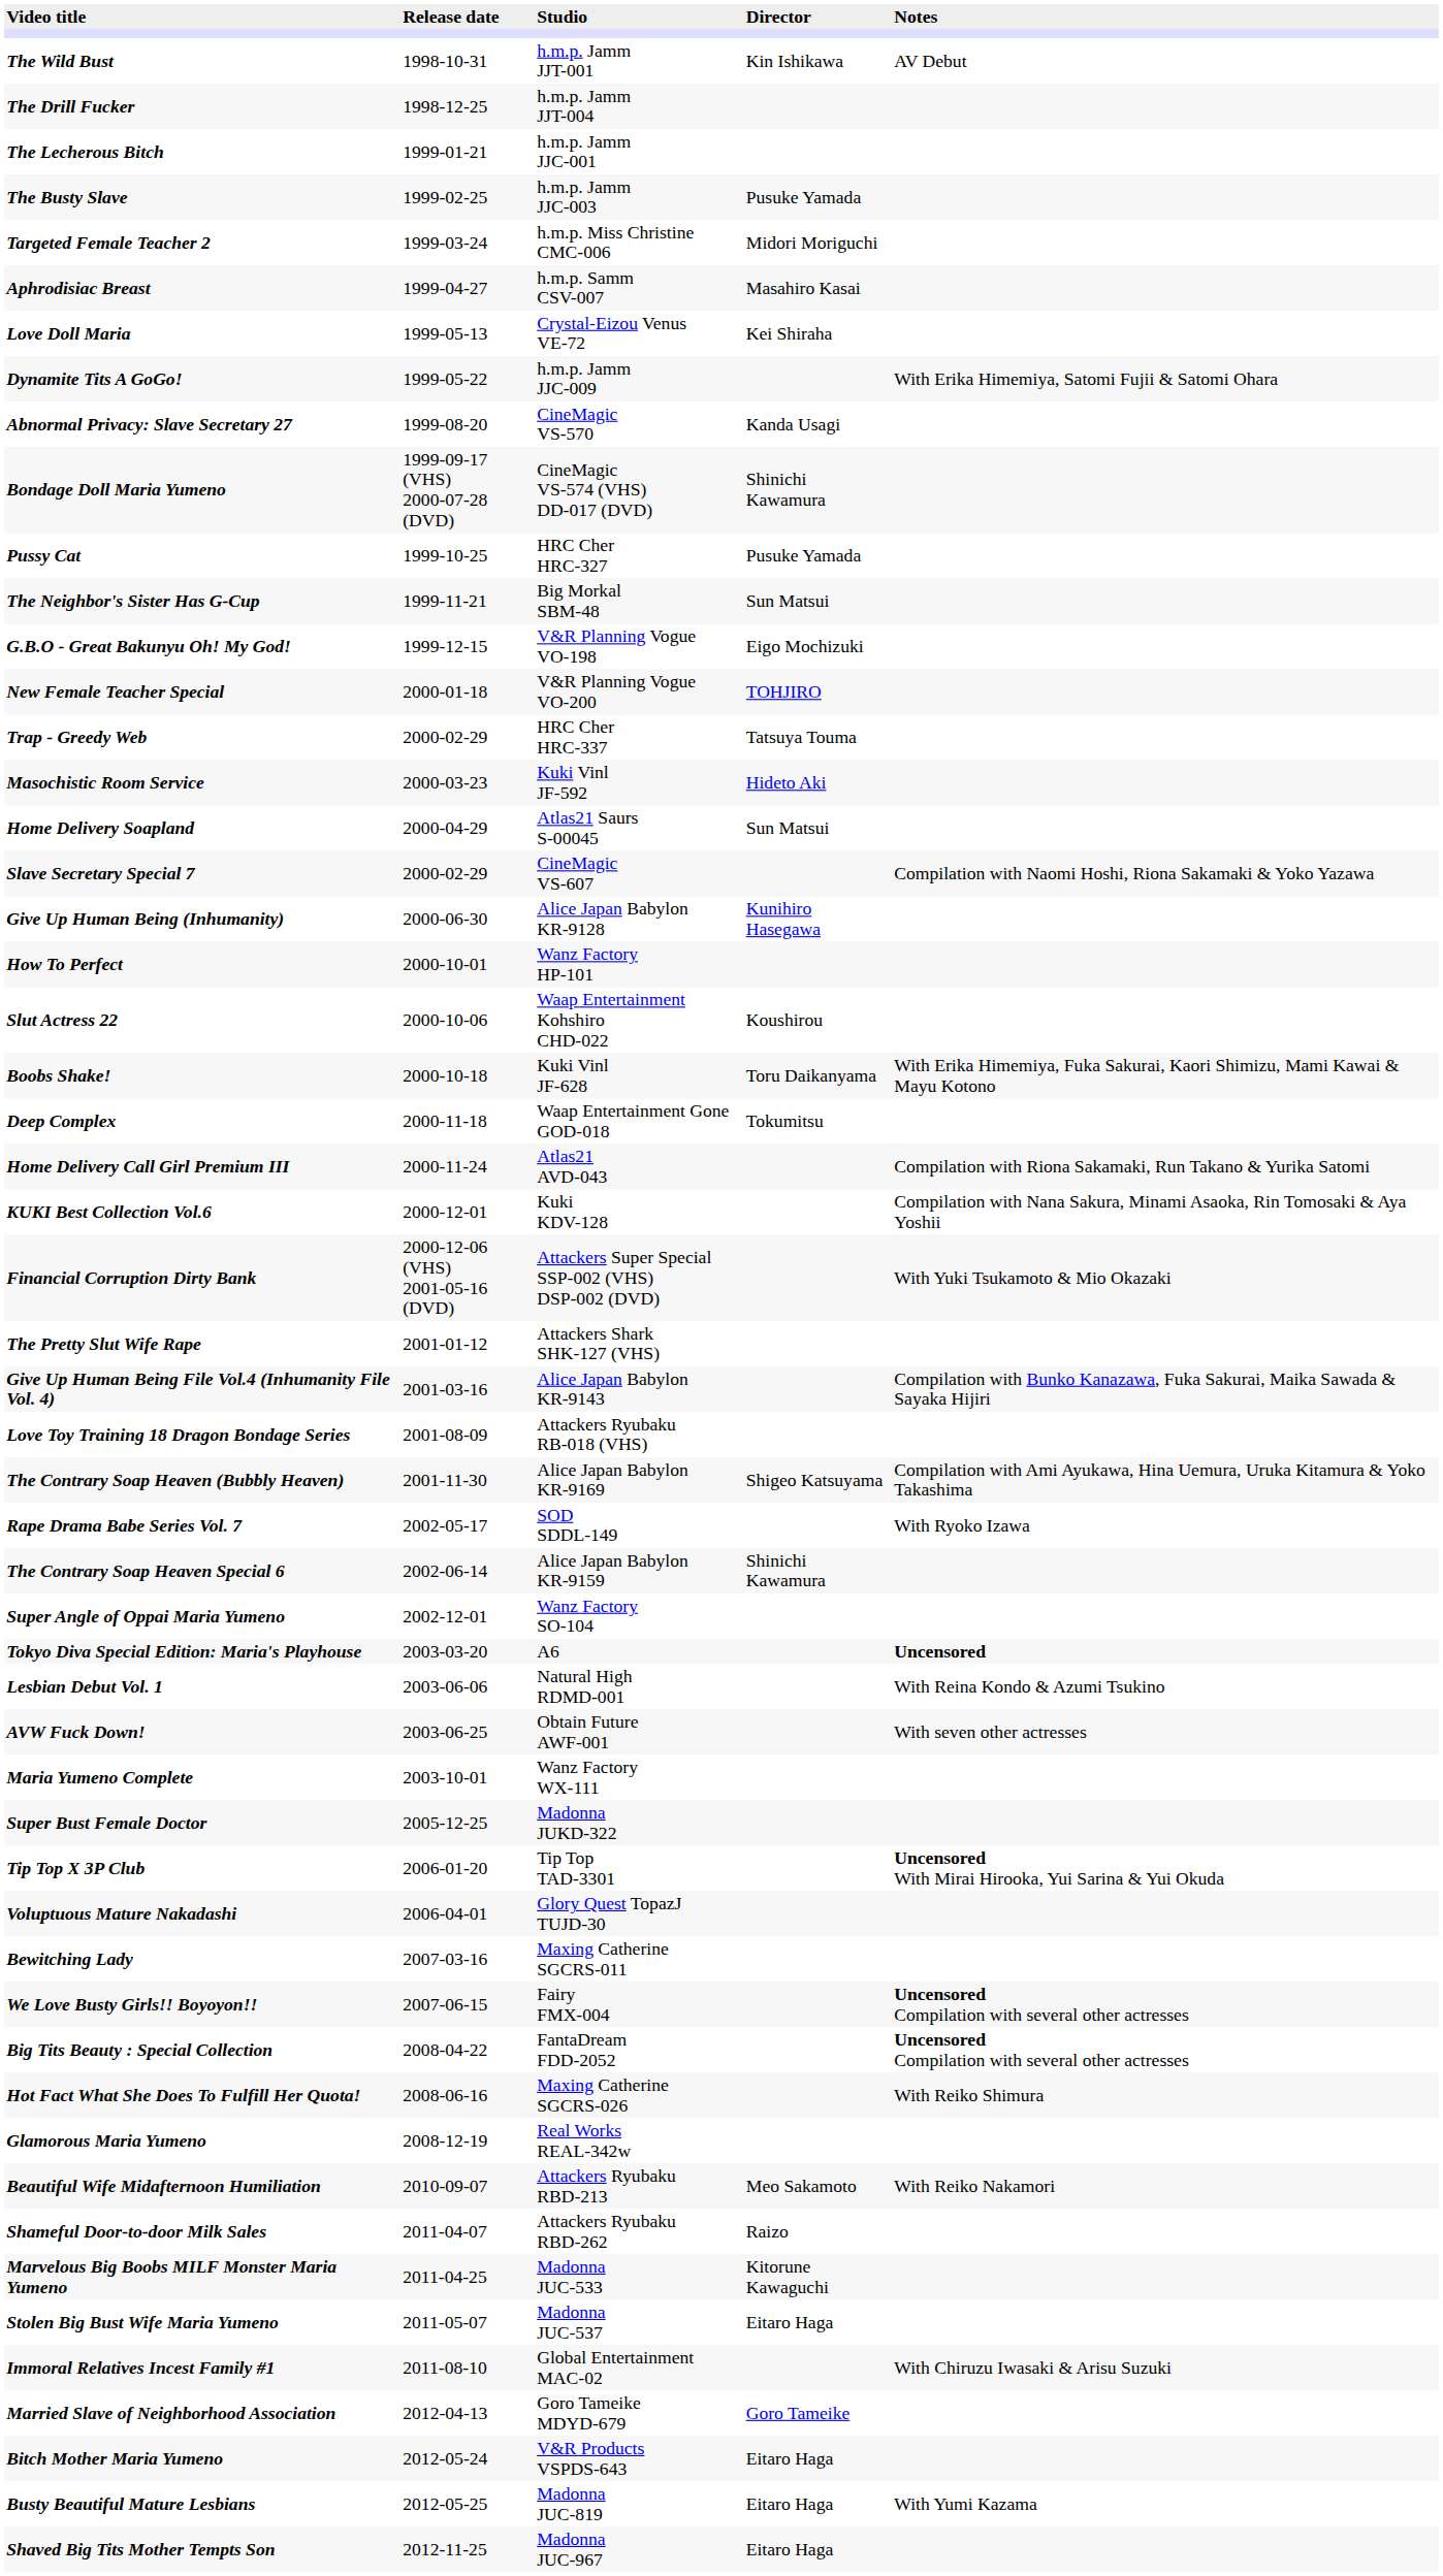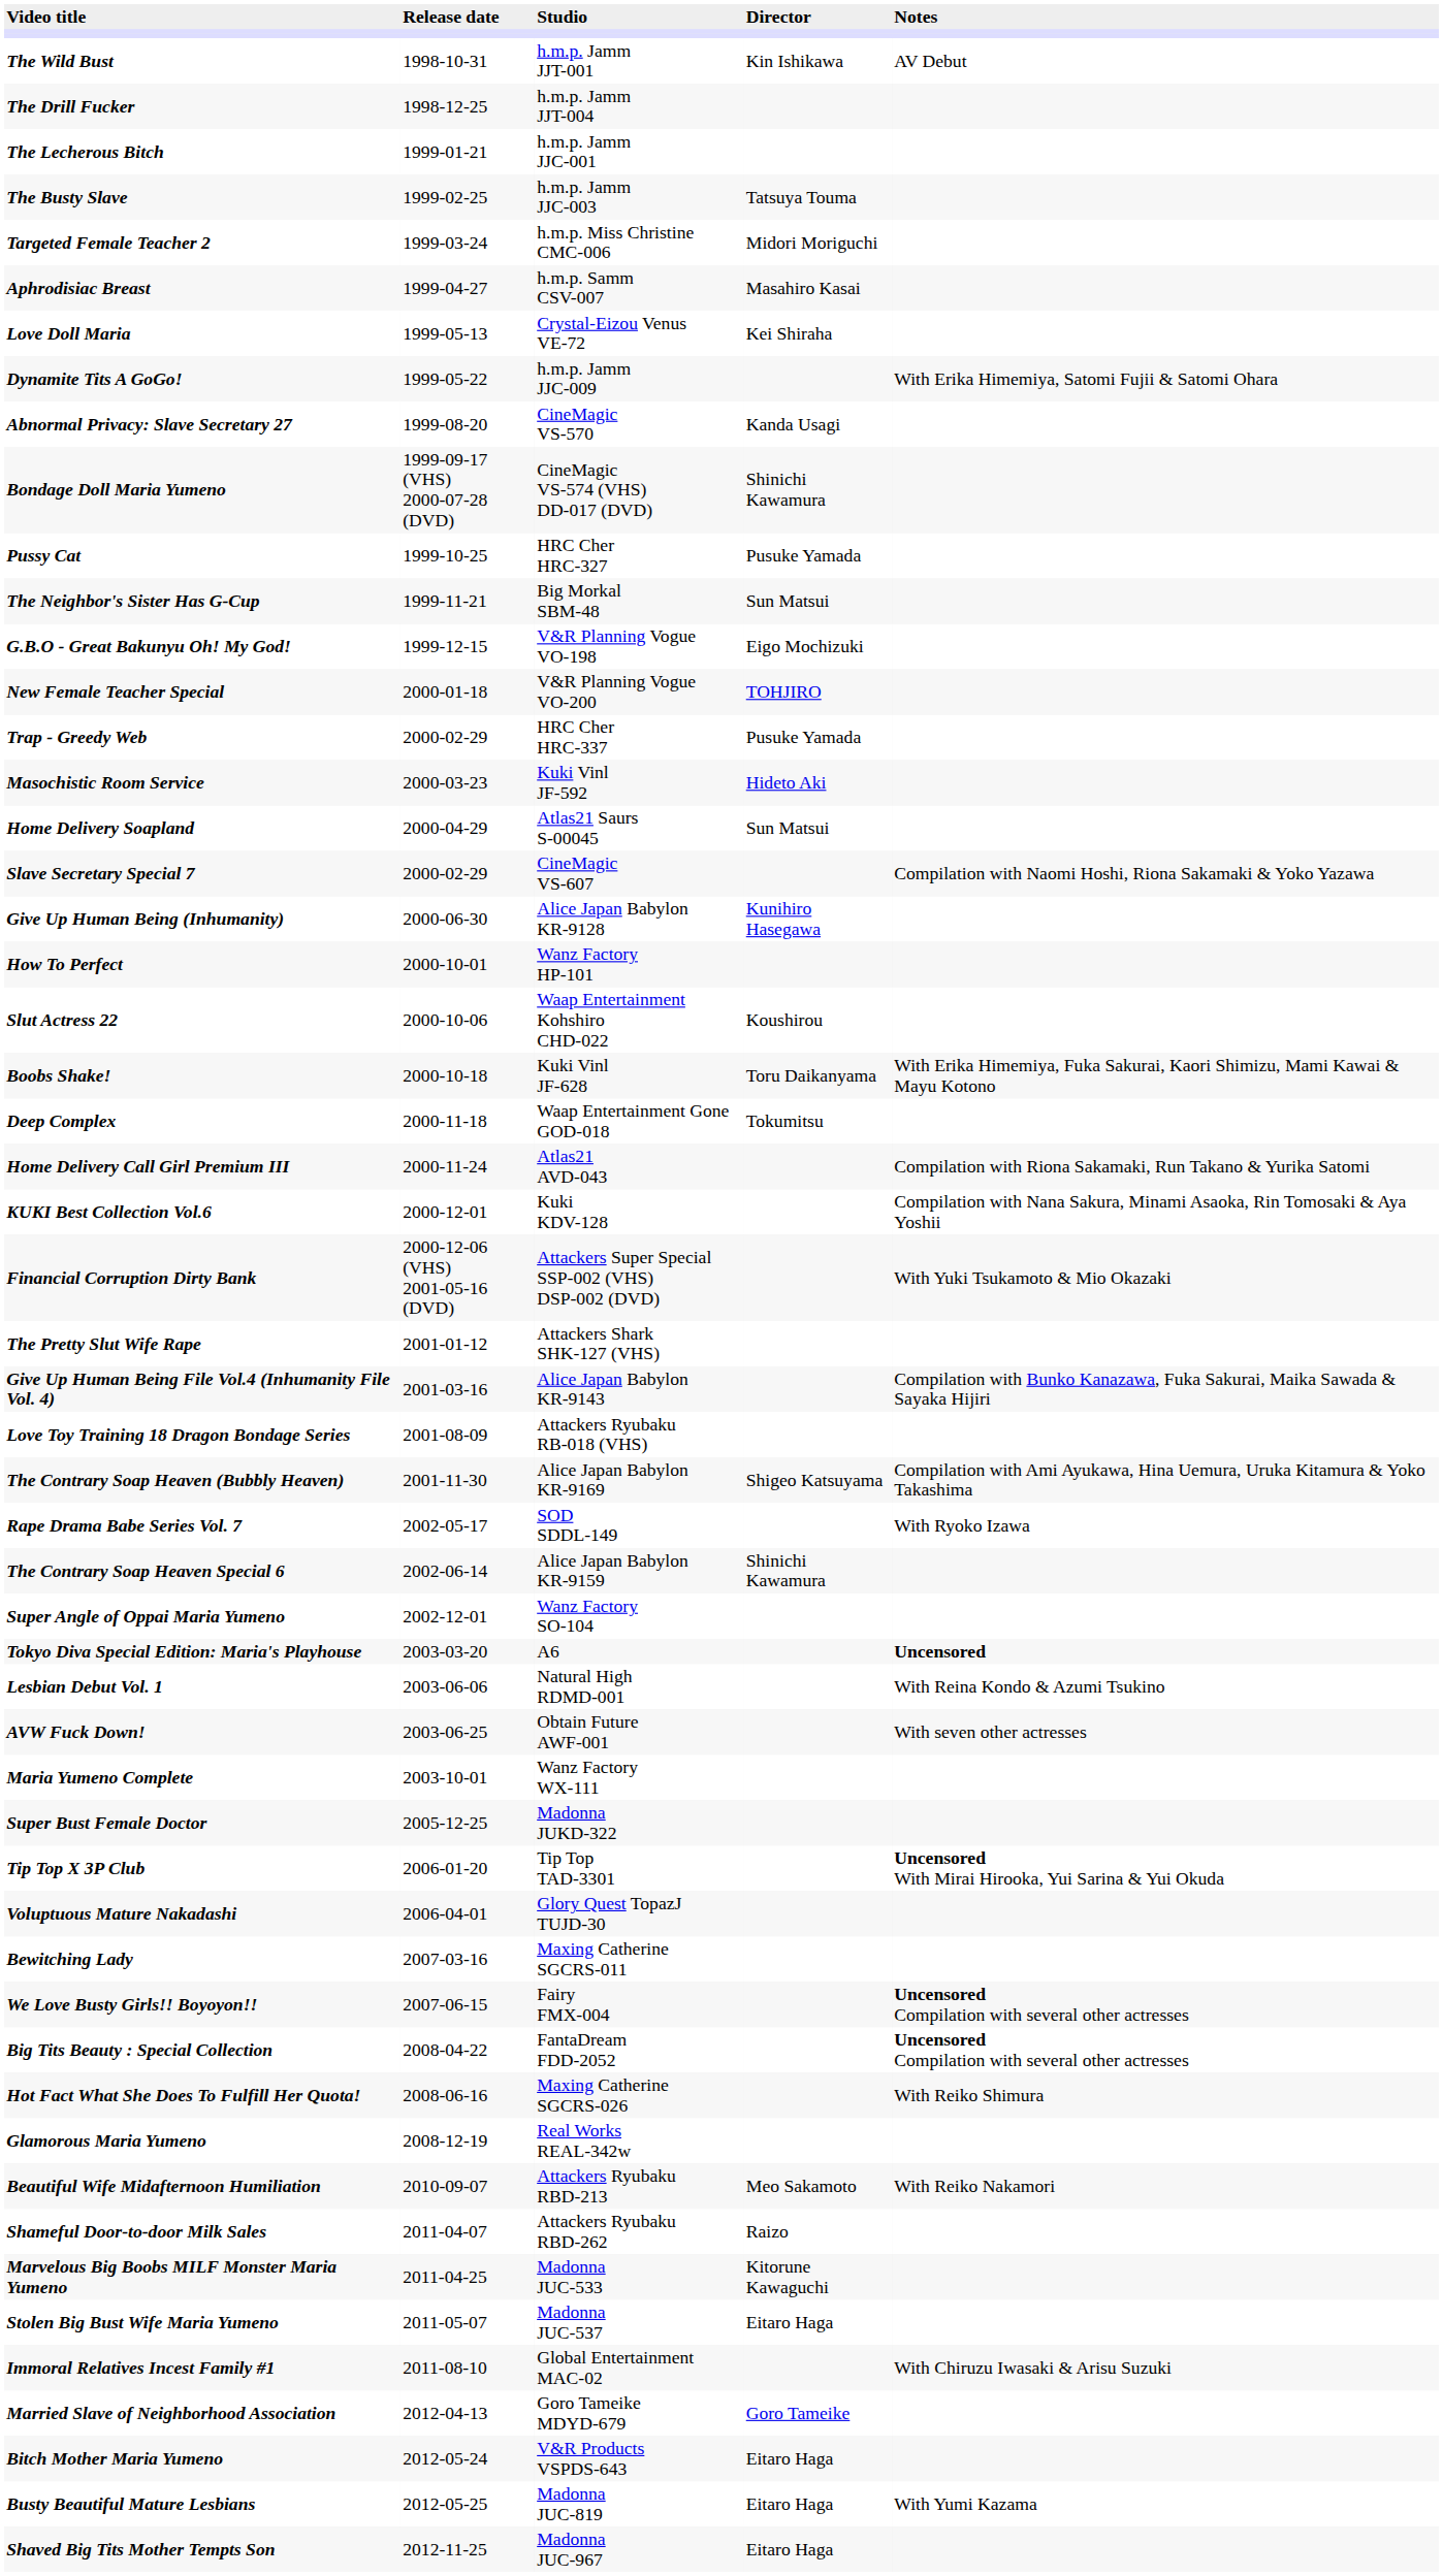The Busty Slave | Director: Pusuke Yamada -> Tatsuya Touma
Trap - Greedy Web | Director: Tatsuya Touma -> Pusuke Yamada
